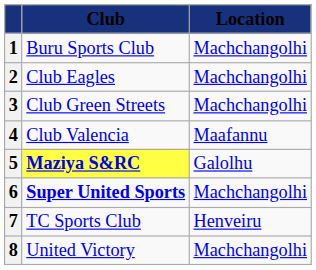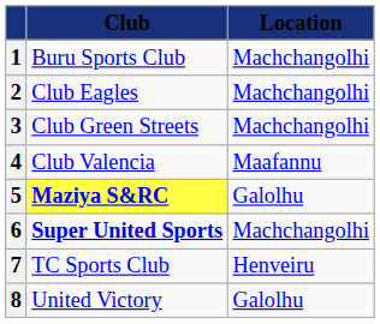8 | Location: Machchangolhi -> Galolhu
